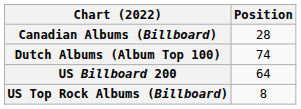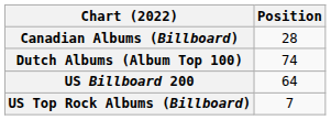US Top Rock Albums (Billboard) | Position: 8 -> 7
